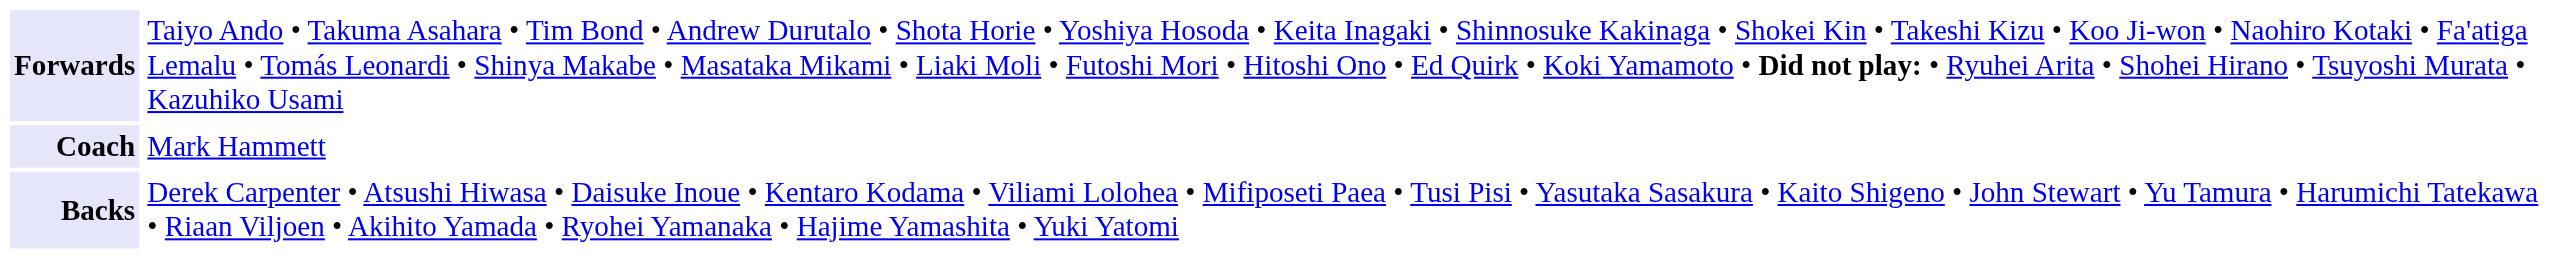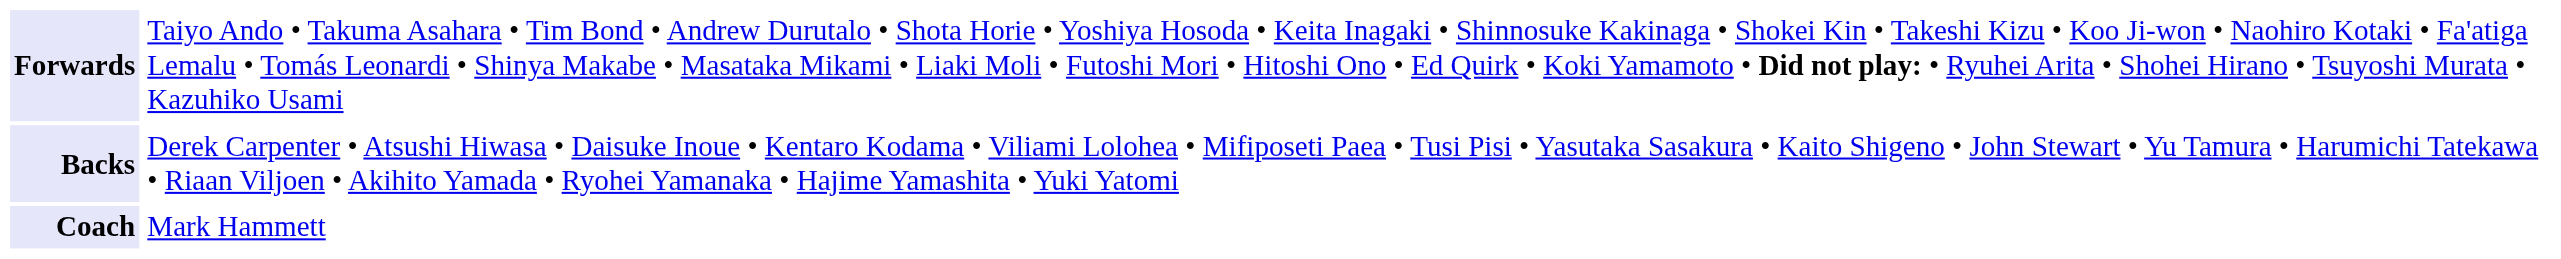rows swapped: Backs <-> Coach
